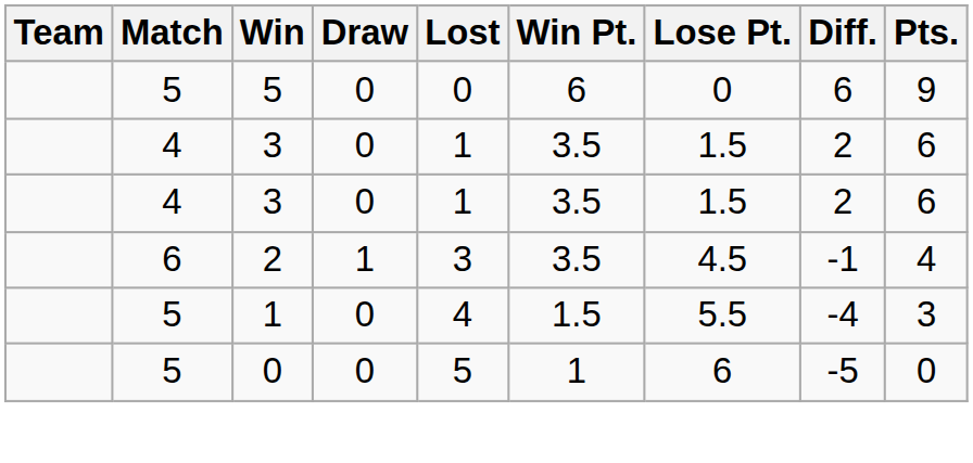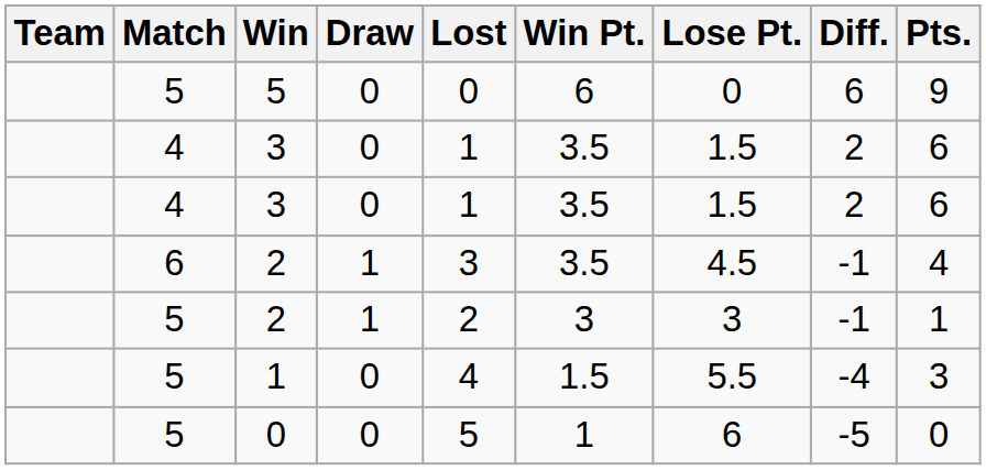+ row: 5 | 2 | 1 | 2 | 3 | 3 | -1 | 1
